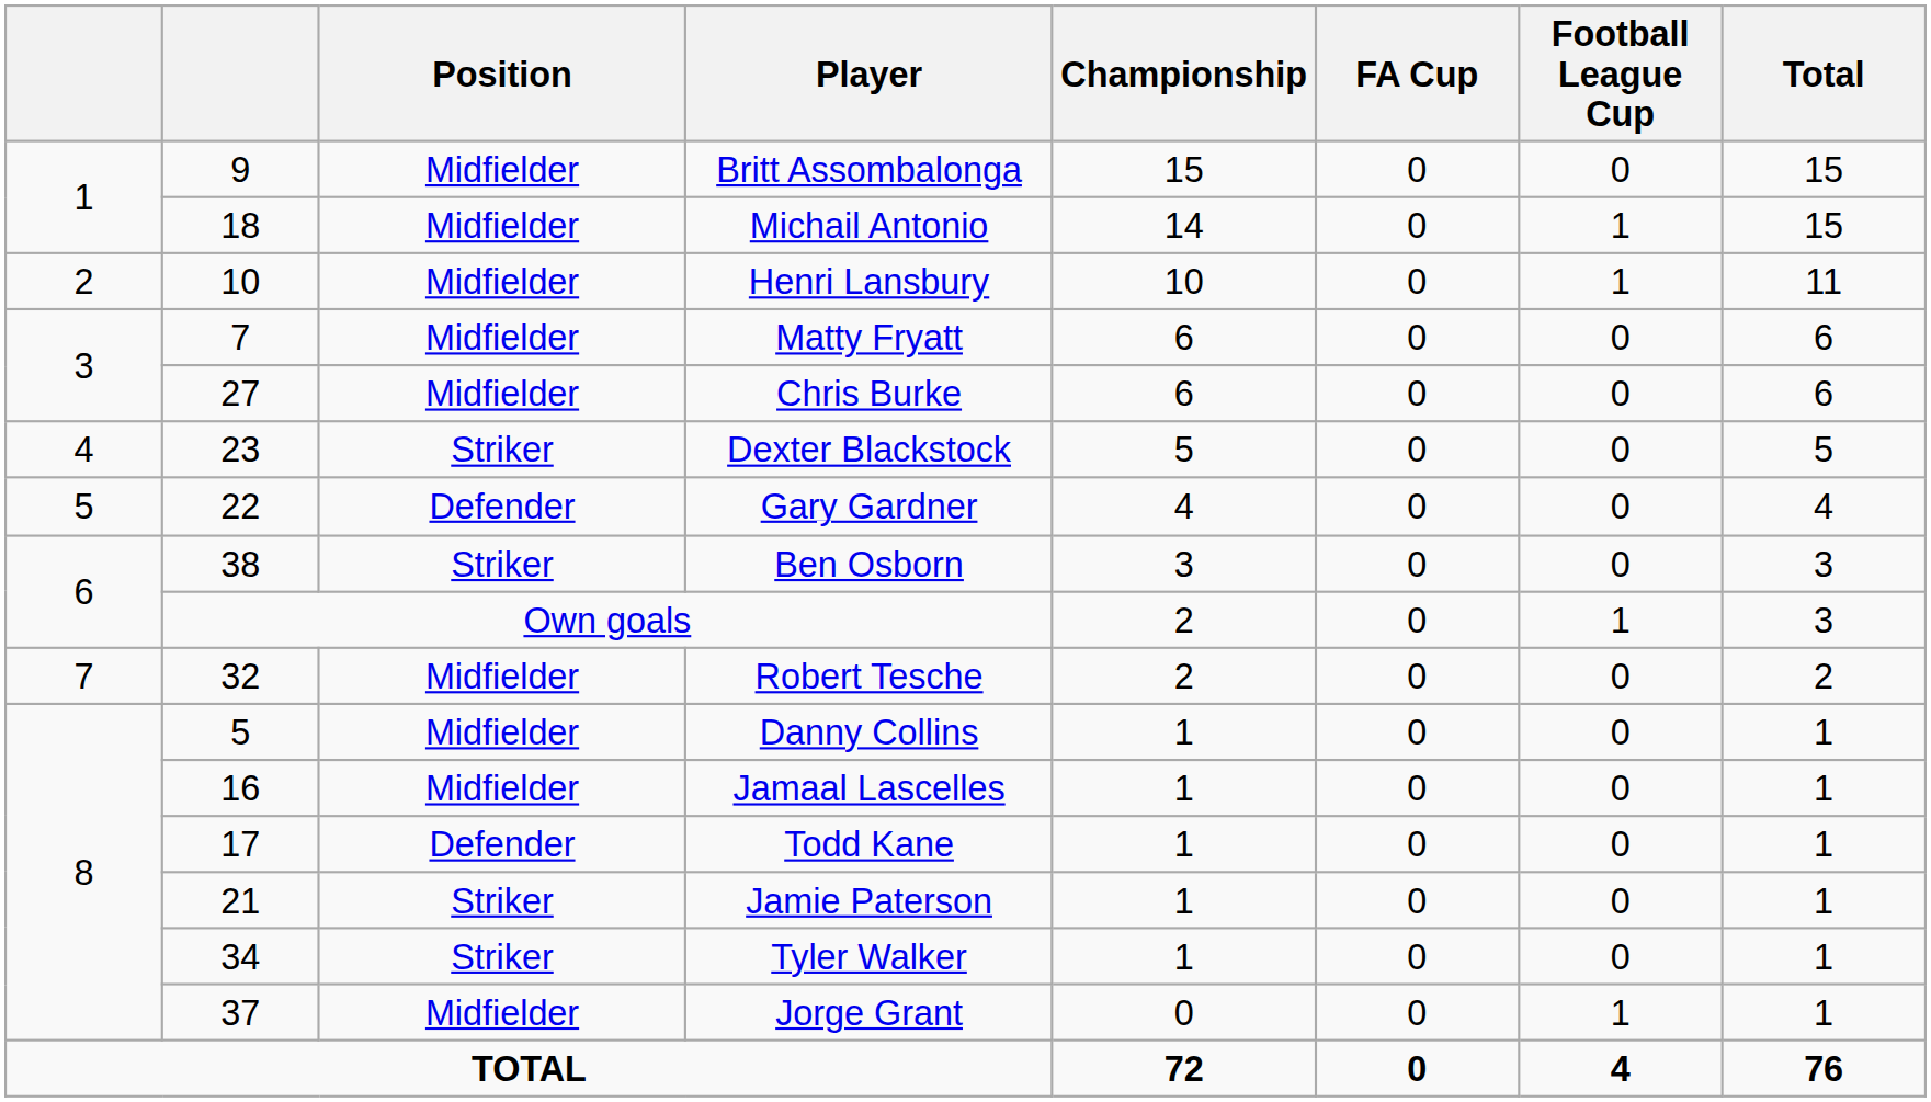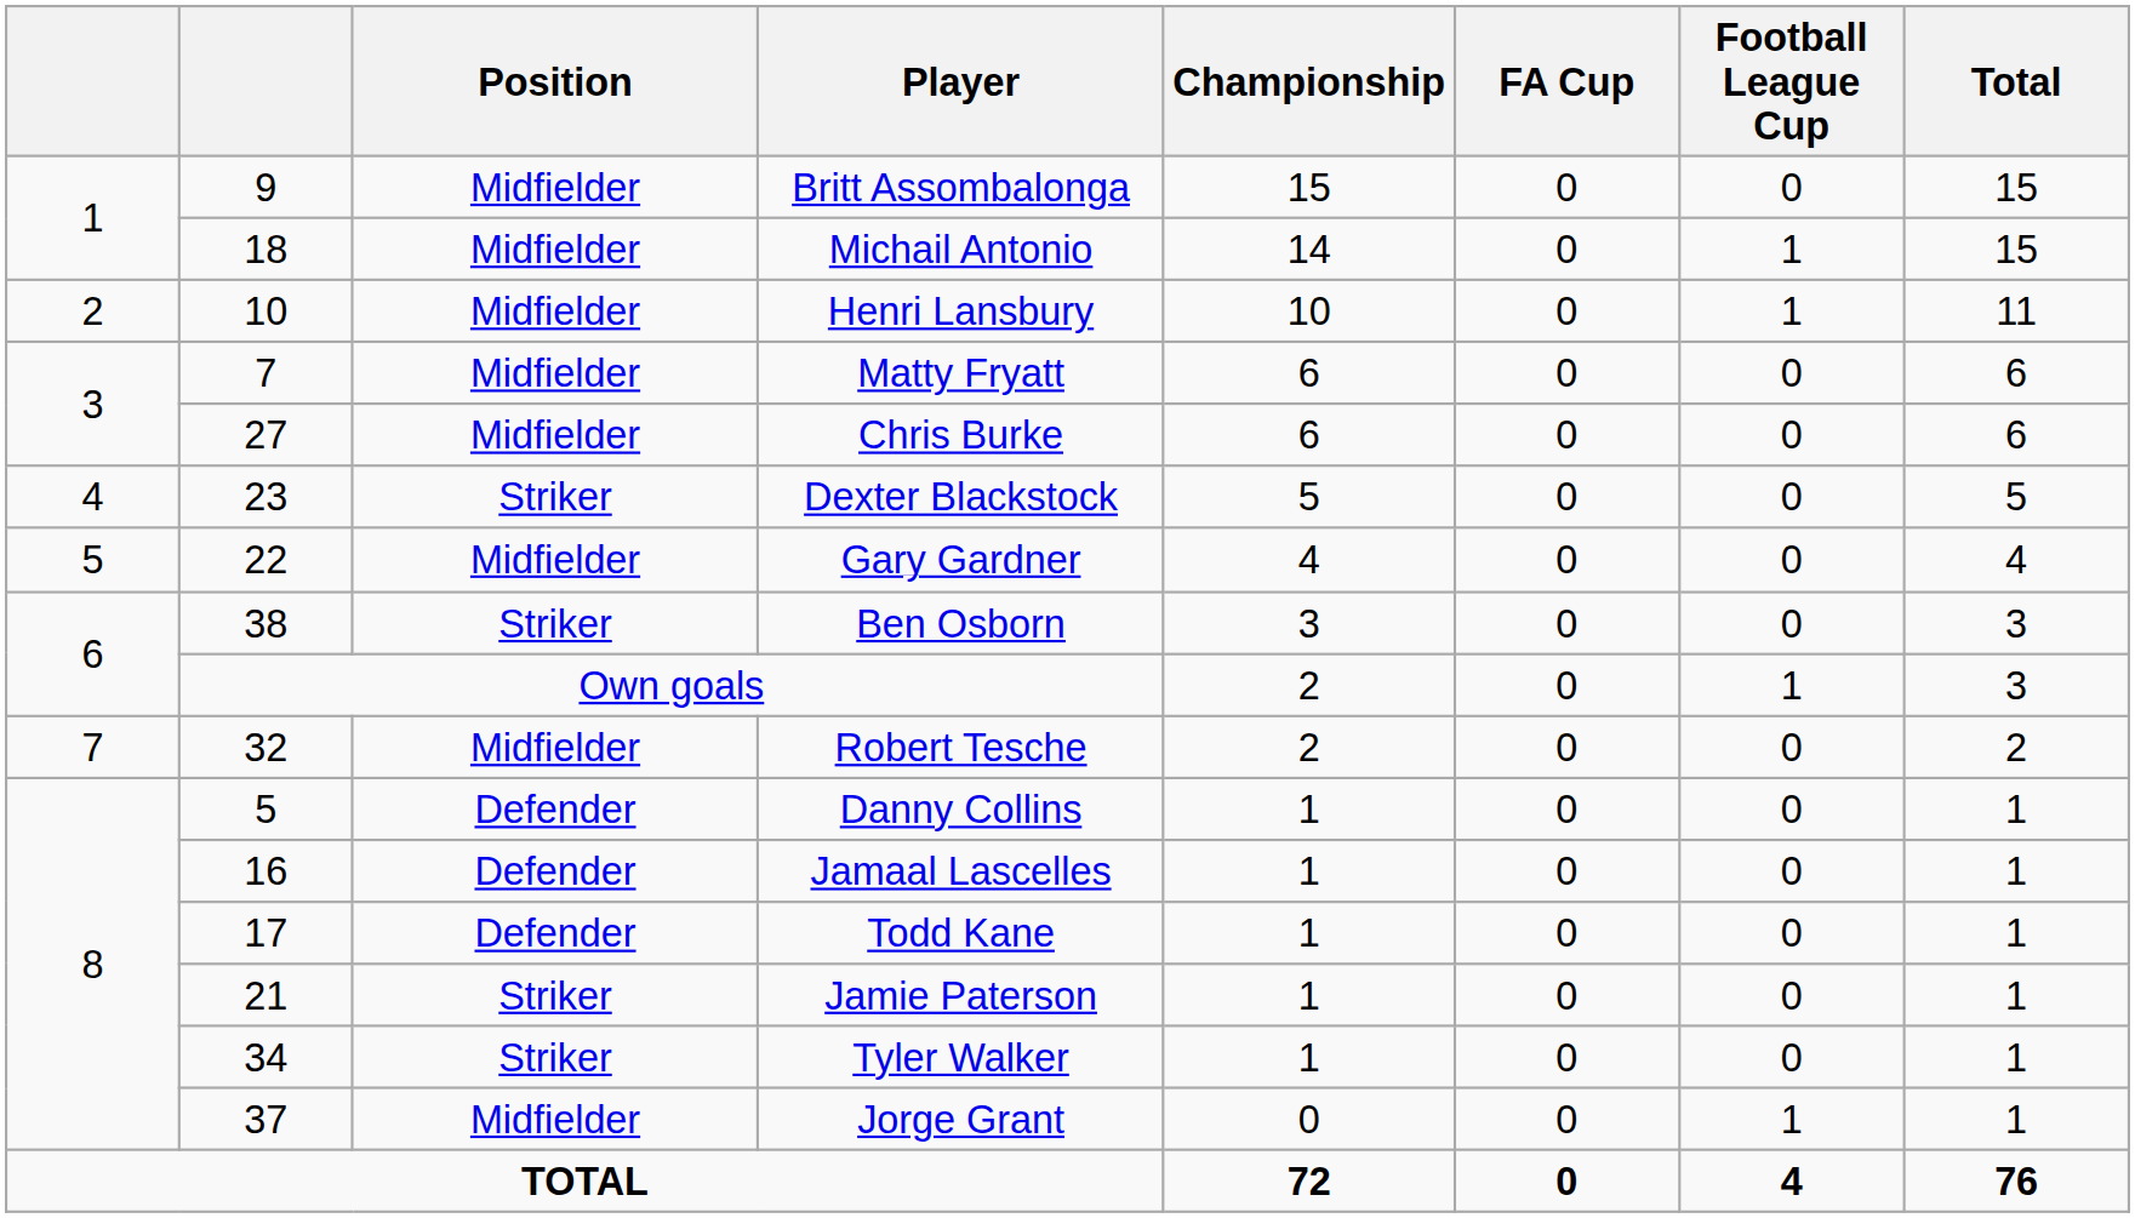Gary Gardner | Position: Defender -> Midfielder
Danny Collins | Position: Midfielder -> Defender
Jamaal Lascelles | Position: Midfielder -> Defender
